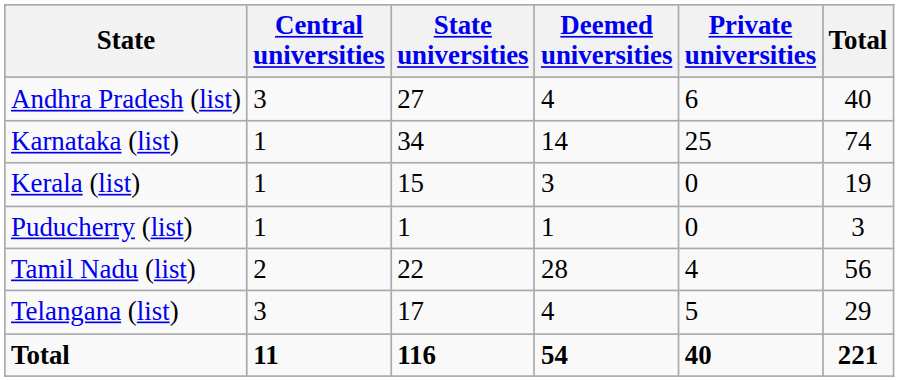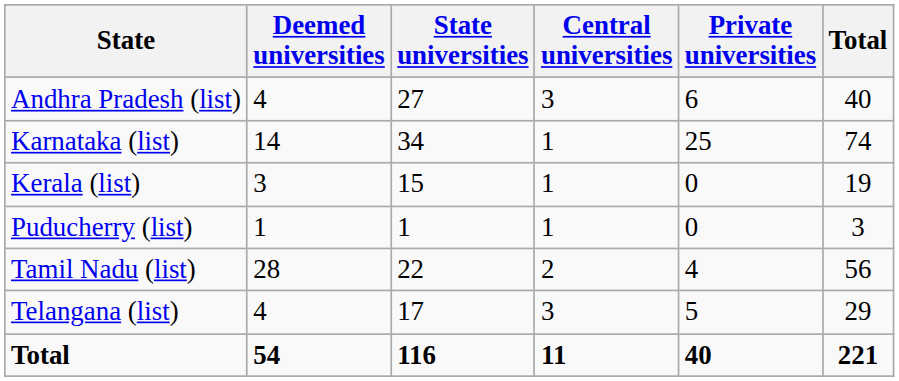columns swapped: Central universities <-> Deemed universities
